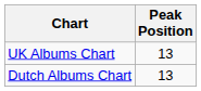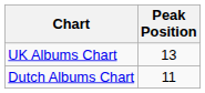Dutch Albums Chart | Peak Position: 13 -> 11
